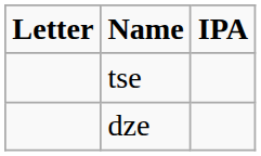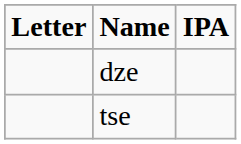rows swapped: tse <-> dze
